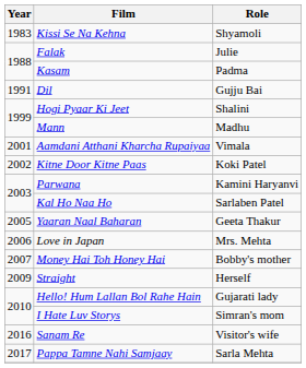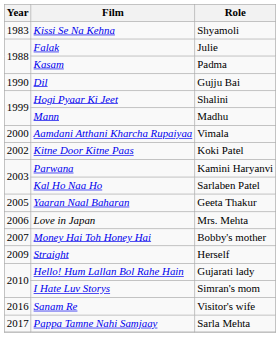Dil | Year: 1991 -> 1990
Aamdani Atthani Kharcha Rupaiyaa | Year: 2001 -> 2000
